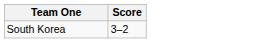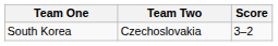+ column: Team Two | Czechoslovakia
